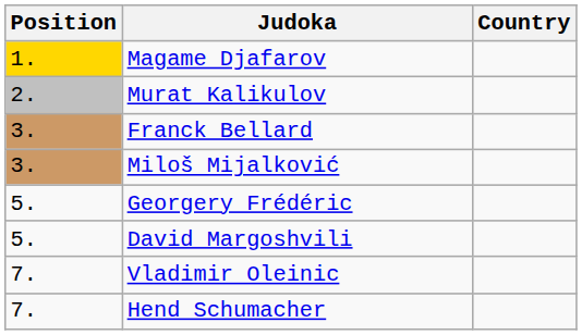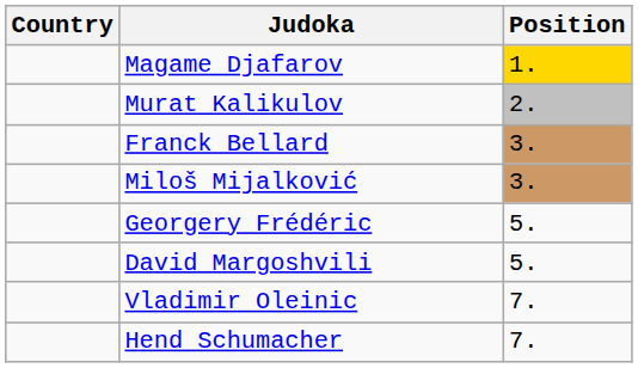columns swapped: Position <-> Country
